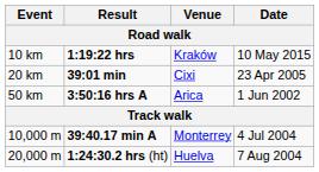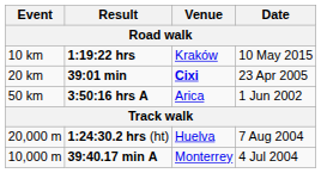20 km | Venue: normal -> bold
rows swapped: 10,000 m <-> 20,000 m
